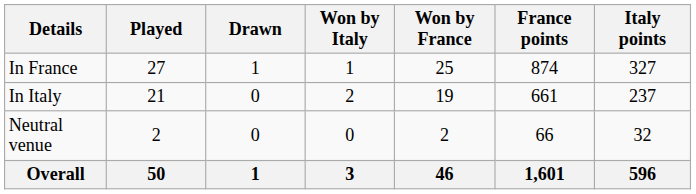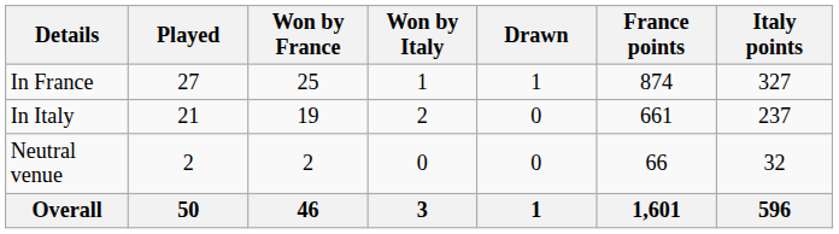columns swapped: Won by France <-> Drawn
